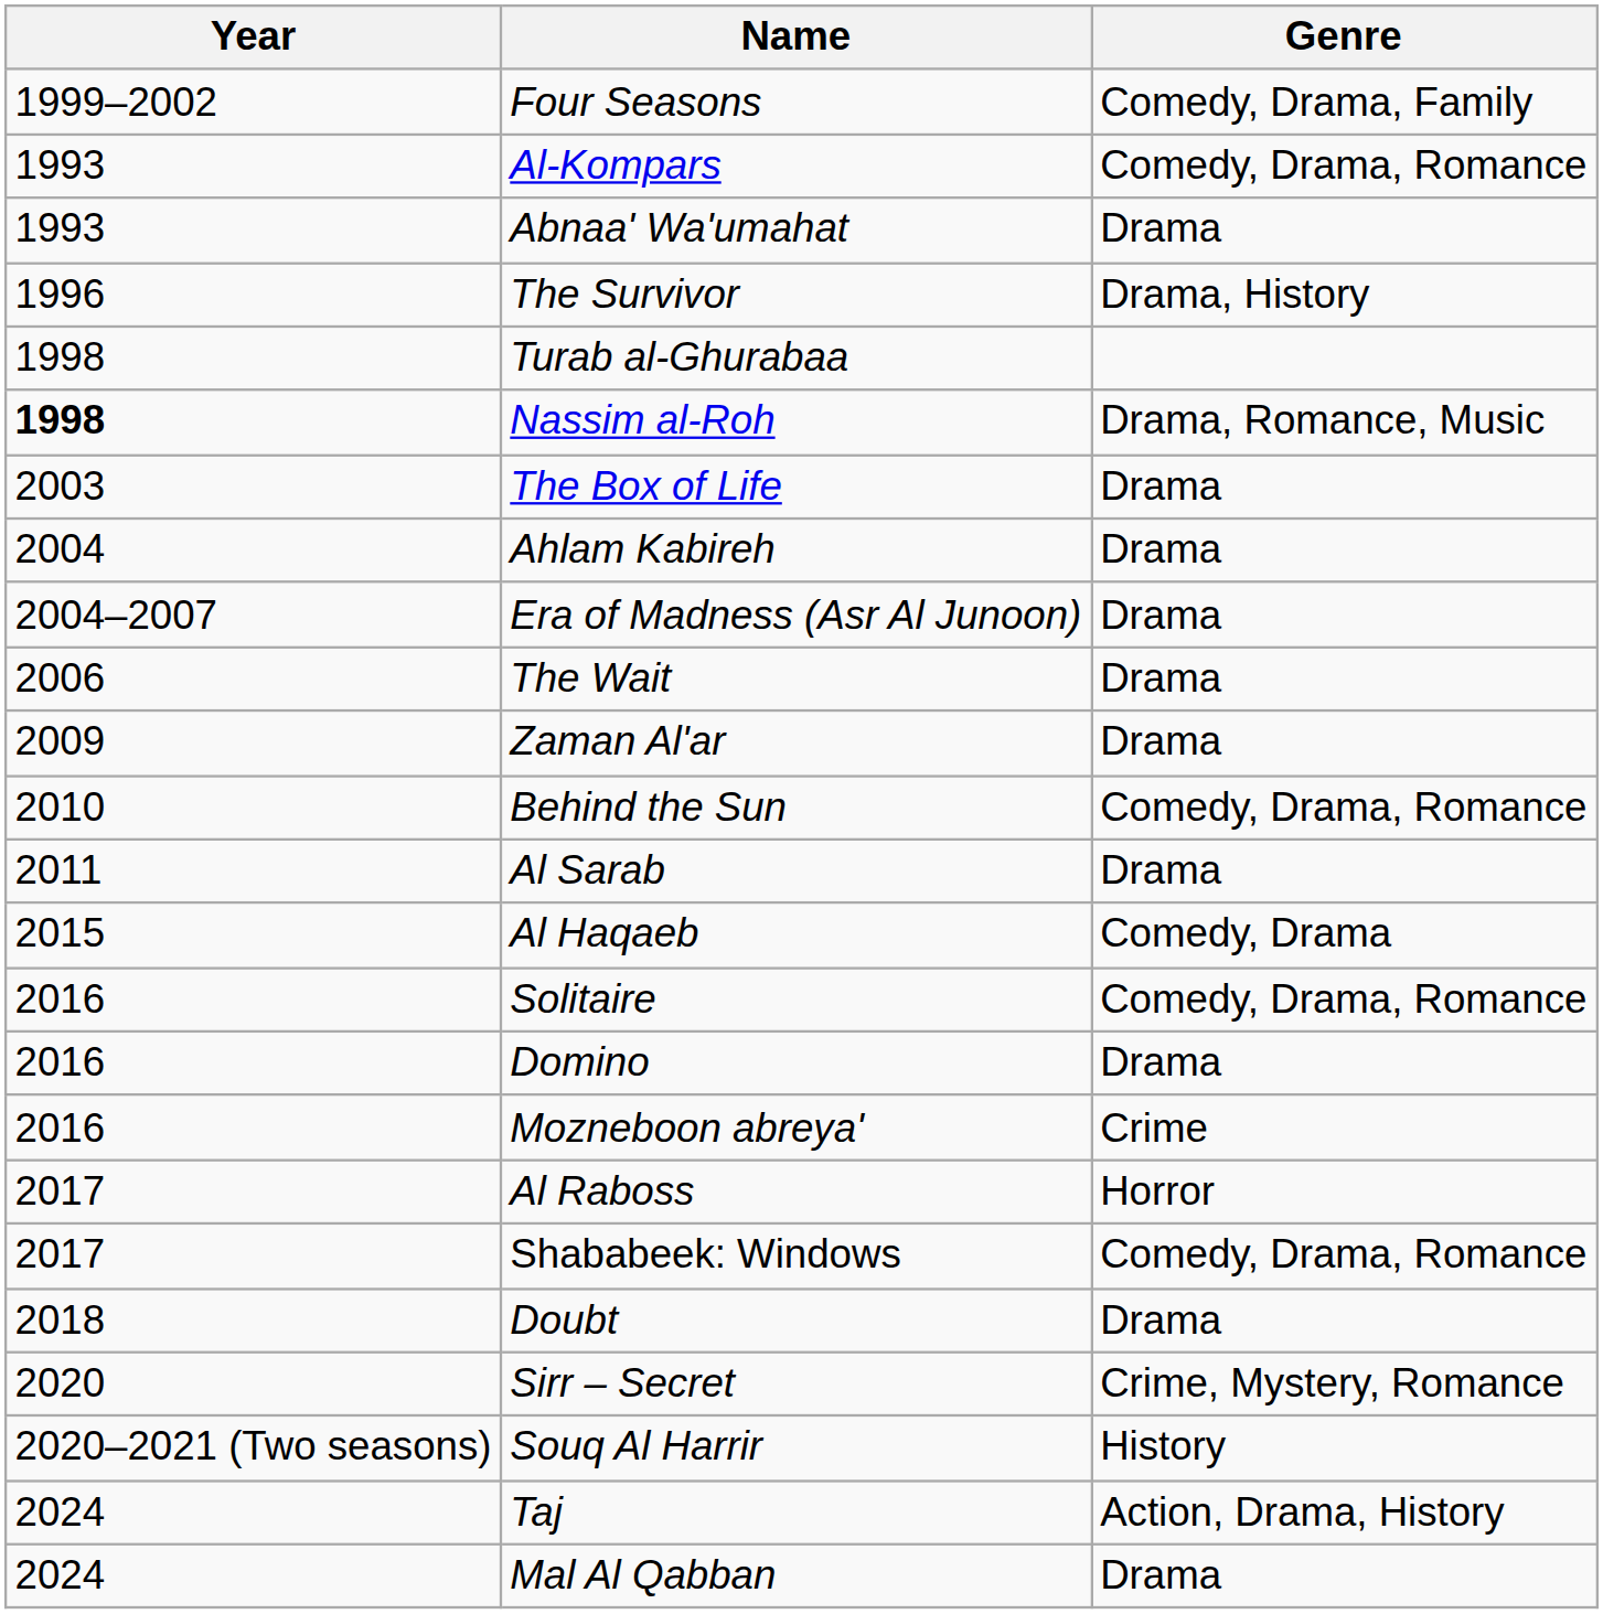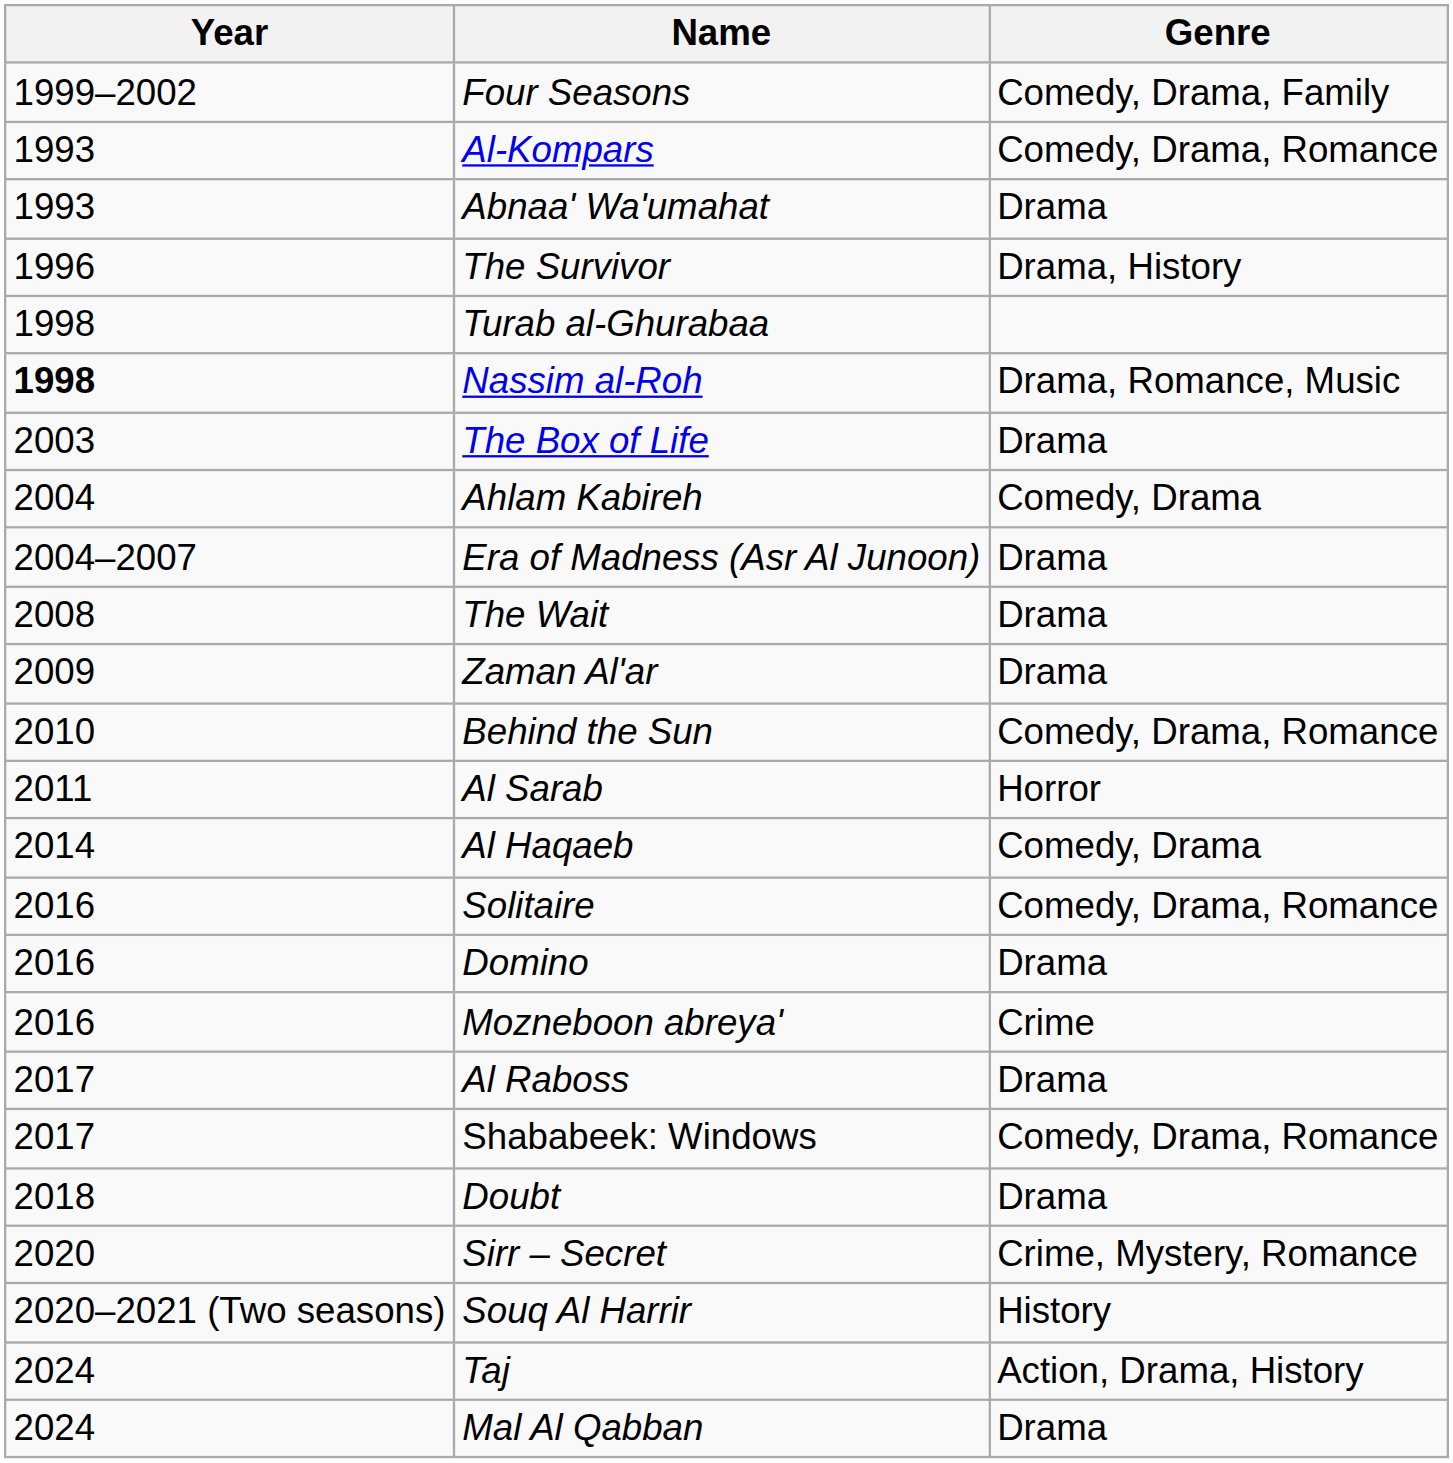Ahlam Kabireh | Genre: Drama -> Comedy, Drama
The Wait | Year: 2006 -> 2008
Al Sarab | Genre: Drama -> Horror
Al Haqaeb | Year: 2015 -> 2014
Al Raboss | Genre: Horror -> Drama
